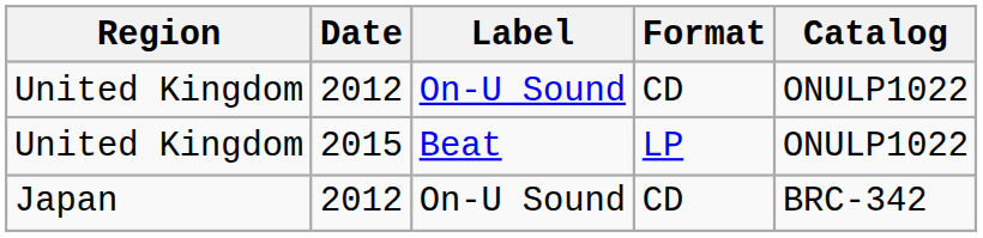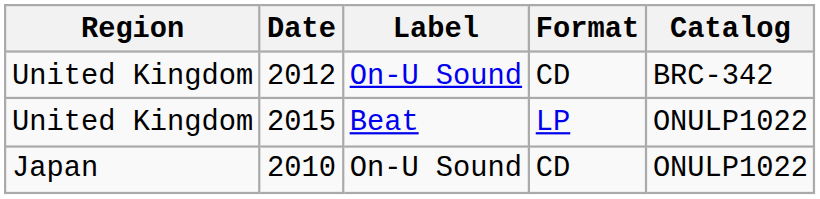United Kingdom / CD | Catalog: ONULP1022 -> BRC-342
Japan | Date: 2012 -> 2010
Japan | Catalog: BRC-342 -> ONULP1022
